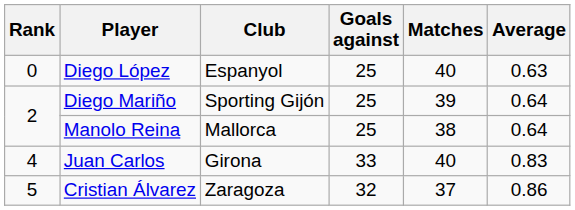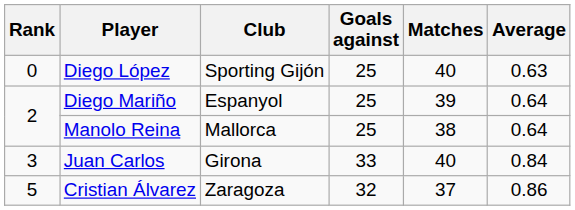Diego López | Club: Espanyol -> Sporting Gijón
Diego Mariño | Club: Sporting Gijón -> Espanyol
Juan Carlos | Rank: 4 -> 3
Juan Carlos | Average: 0.83 -> 0.84
